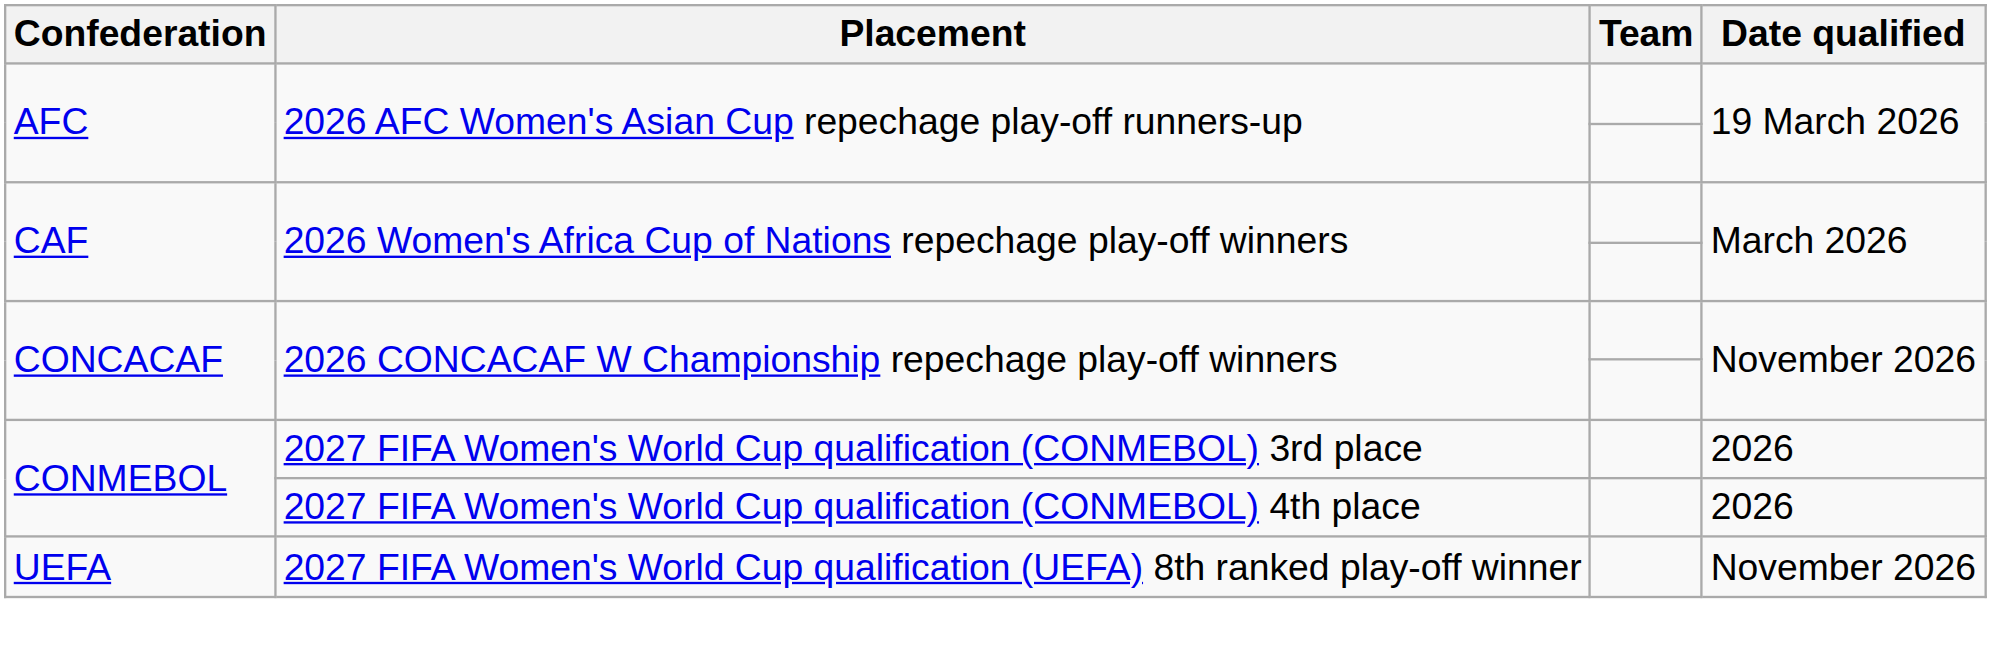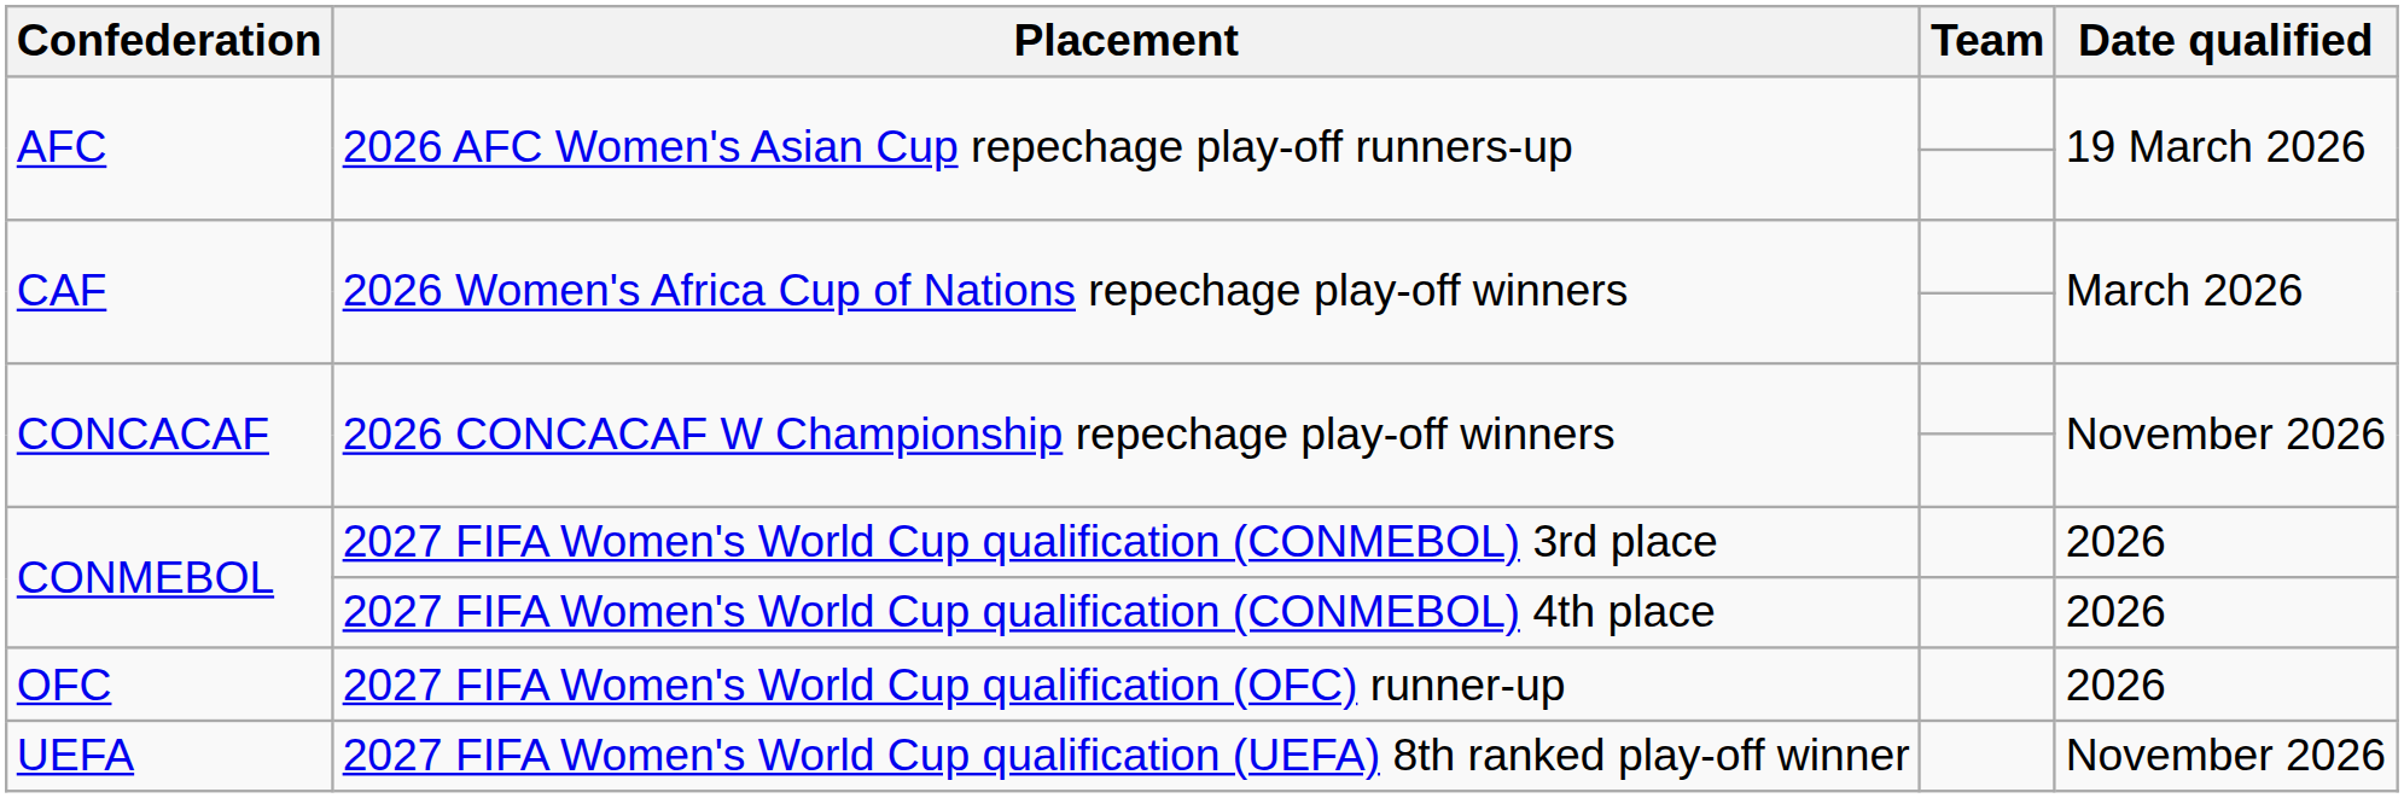+ row: OFC | 2027 FIFA Women's World Cup qualification (OFC) runner-up | 2026
